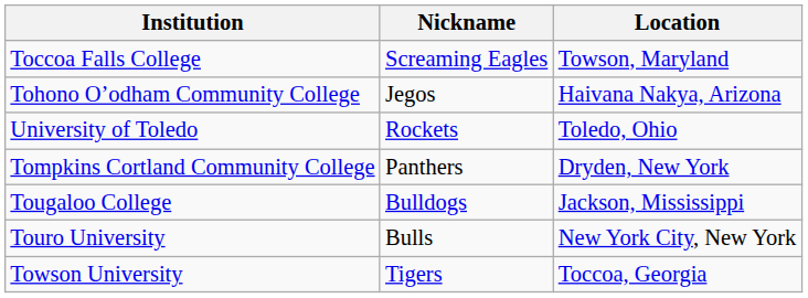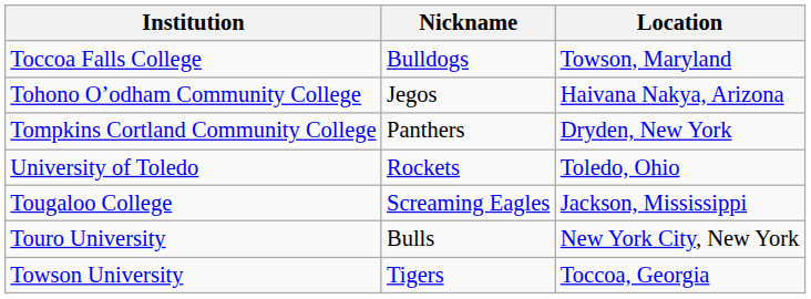Toccoa Falls College | Nickname: Screaming Eagles -> Bulldogs
rows swapped: University of Toledo <-> Tompkins Cortland Community College
Tougaloo College | Nickname: Bulldogs -> Screaming Eagles
